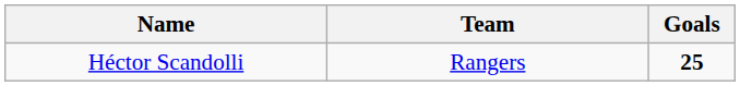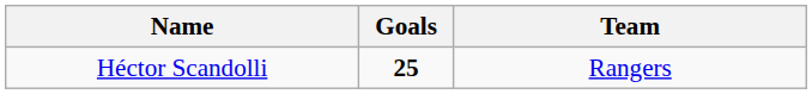columns swapped: Team <-> Goals
